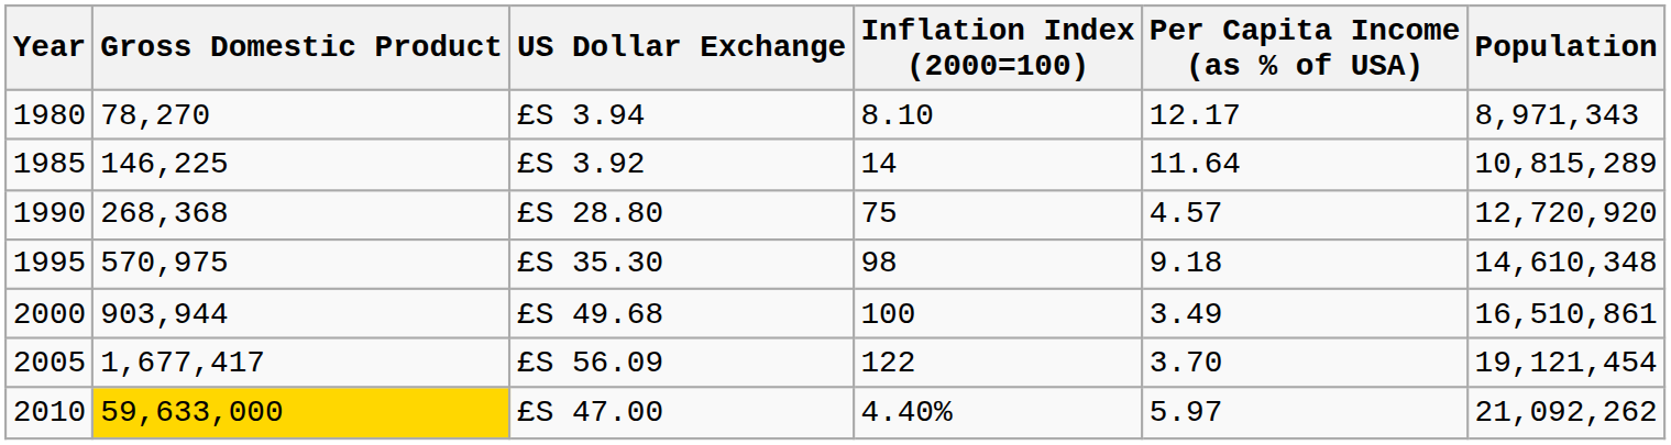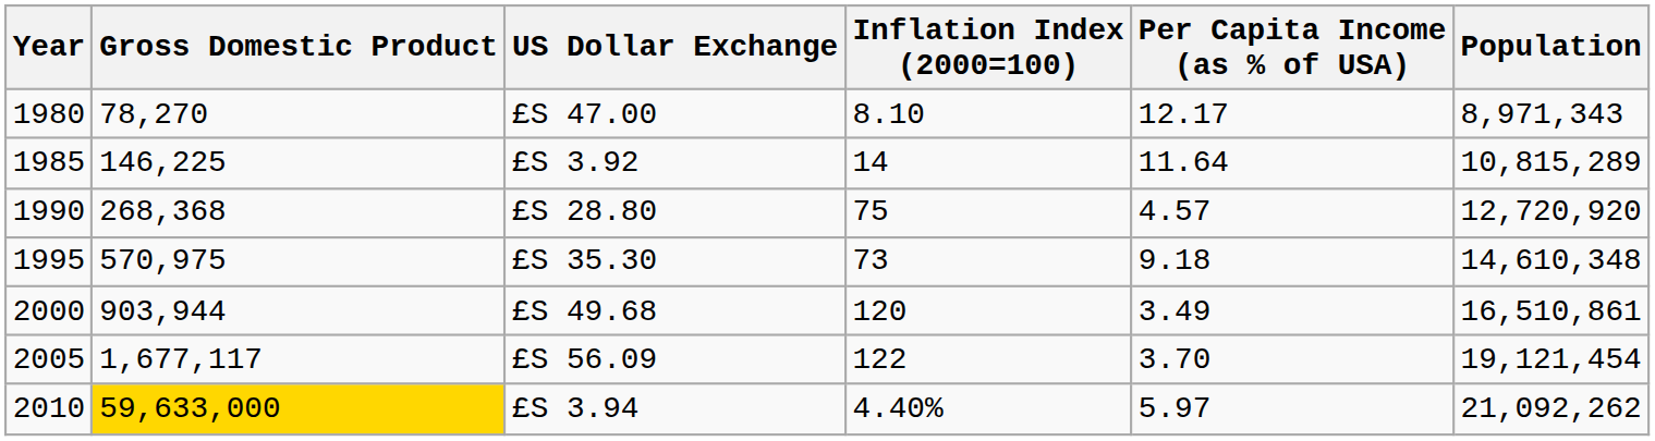1980 | US Dollar Exchange: £S 3.94 -> £S 47.00
1995 | Inflation Index (2000=100): 98 -> 73
2000 | Inflation Index (2000=100): 100 -> 120
2005 | Gross Domestic Product: 1,677,417 -> 1,677,117
2010 | US Dollar Exchange: £S 47.00 -> £S 3.94
